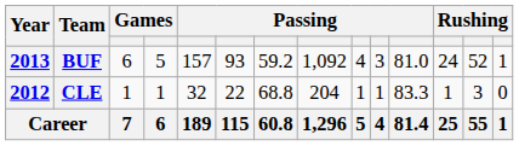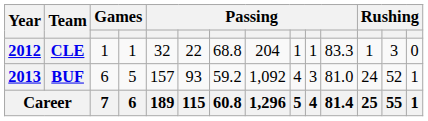rows swapped: CLE <-> BUF
